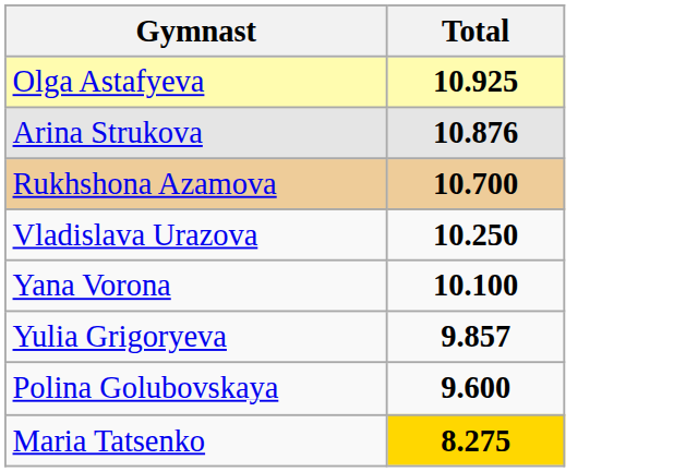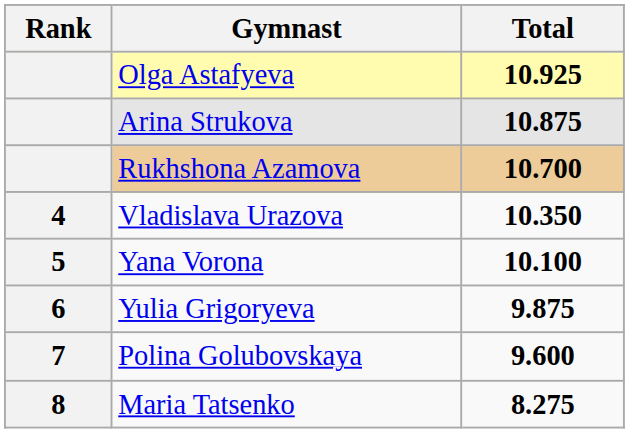+ column: Rank | 4 | 5 | 6 | 7 | 8
Arina Strukova | Total: 10.876 -> 10.875
Vladislava Urazova | Total: 10.250 -> 10.350
Yulia Grigoryeva | Total: 9.857 -> 9.875
Maria Tatsenko | Total: gold background -> no background
